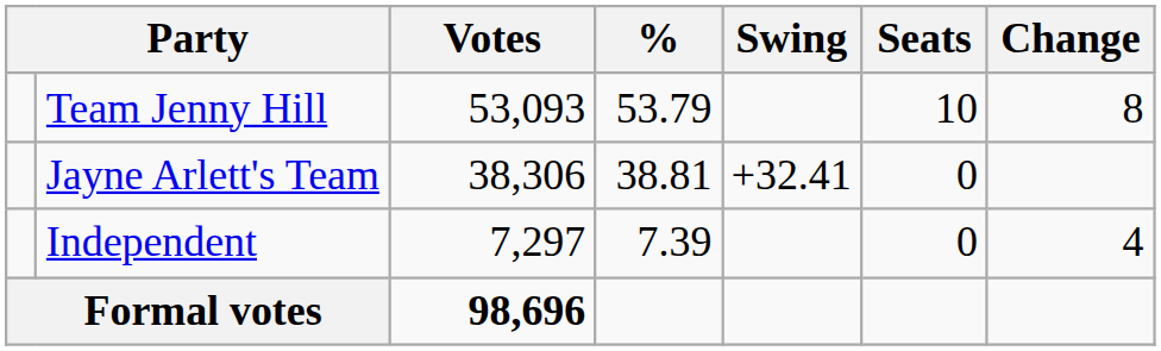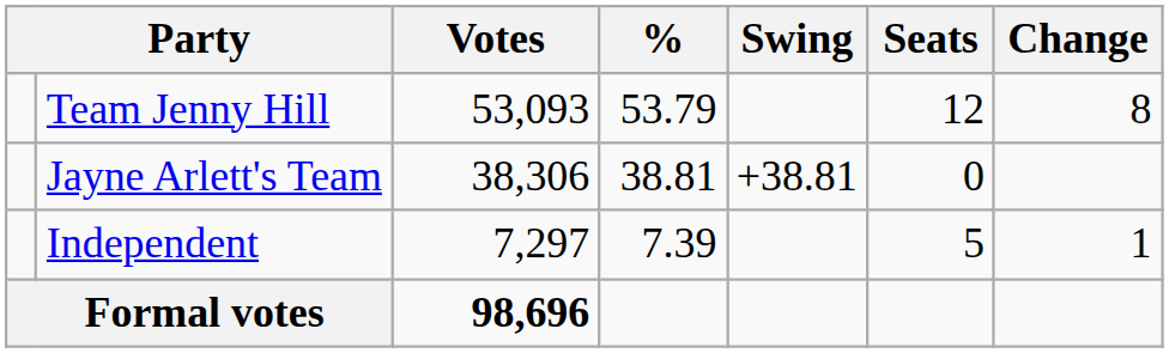Team Jenny Hill | Seats: 10 -> 12
Jayne Arlett's Team | Swing: +32.41 -> +38.81
Independent | Seats: 0 -> 5
Independent | Change: 4 -> 1
